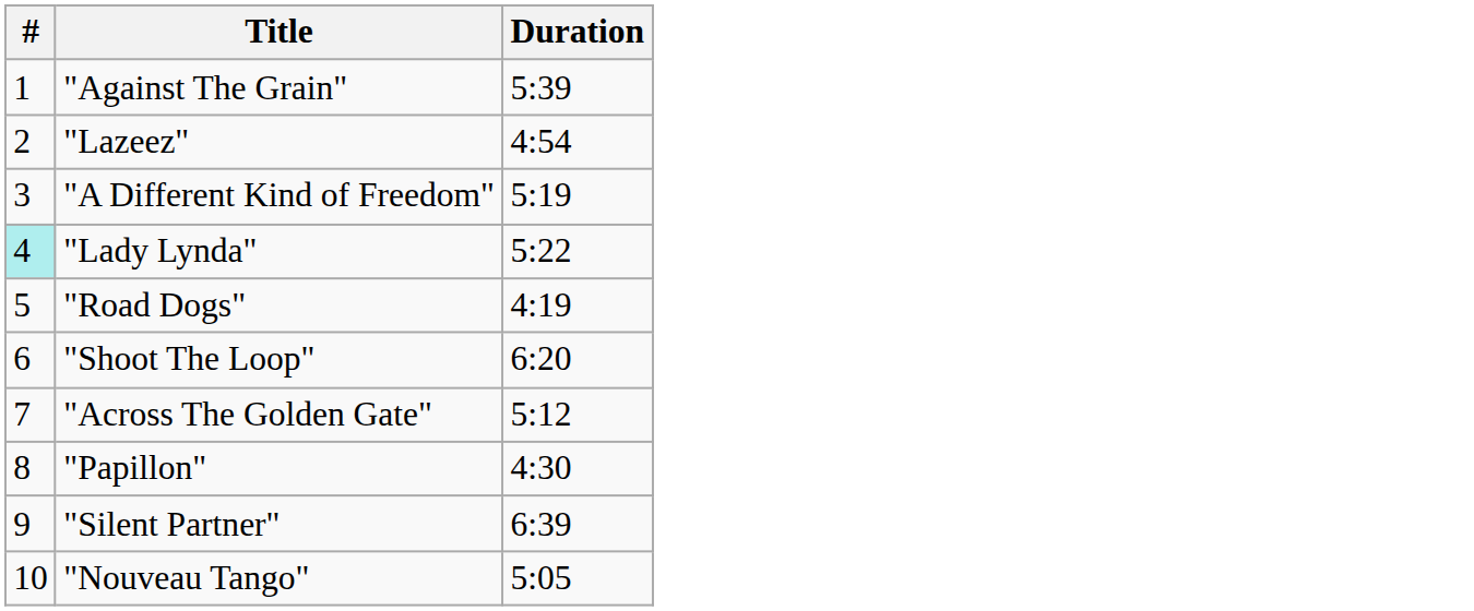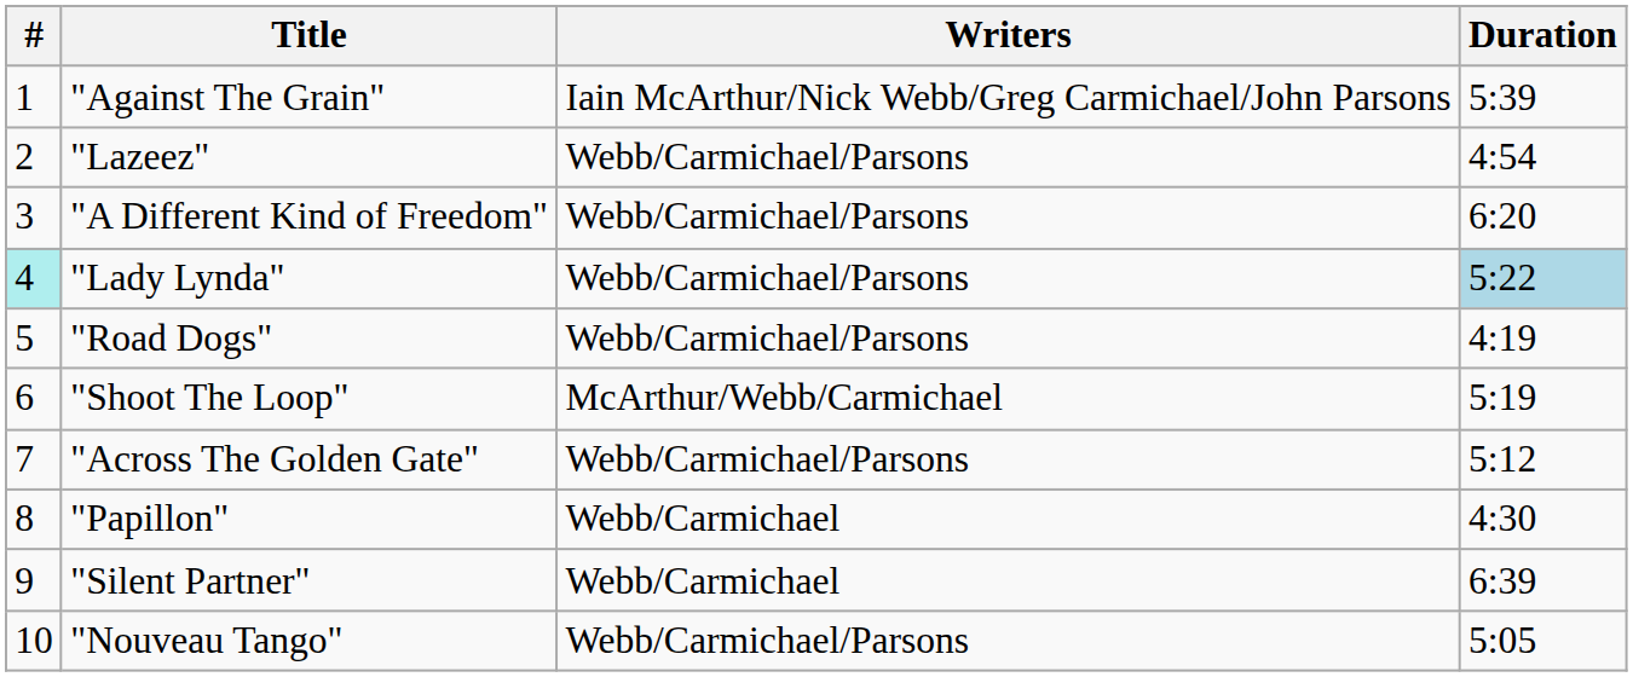+ column: Writers | Iain McArthur/Nick Webb/Greg Carmichael/John Parsons | Webb/Carmichael/Parsons | Webb/Carmichael/Parsons | Webb/Carmichael/Parsons | Webb/Carmichael/Parsons | McArthur/Webb/Carmichael | Webb/Carmichael/Parsons | Webb/Carmichael | Webb/Carmichael | Webb/Carmichael/Parsons
"A Different Kind of Freedom" | Duration: 5:19 -> 6:20
"Lady Lynda" | Duration: no background -> lightblue background
"Shoot The Loop" | Duration: 6:20 -> 5:19
